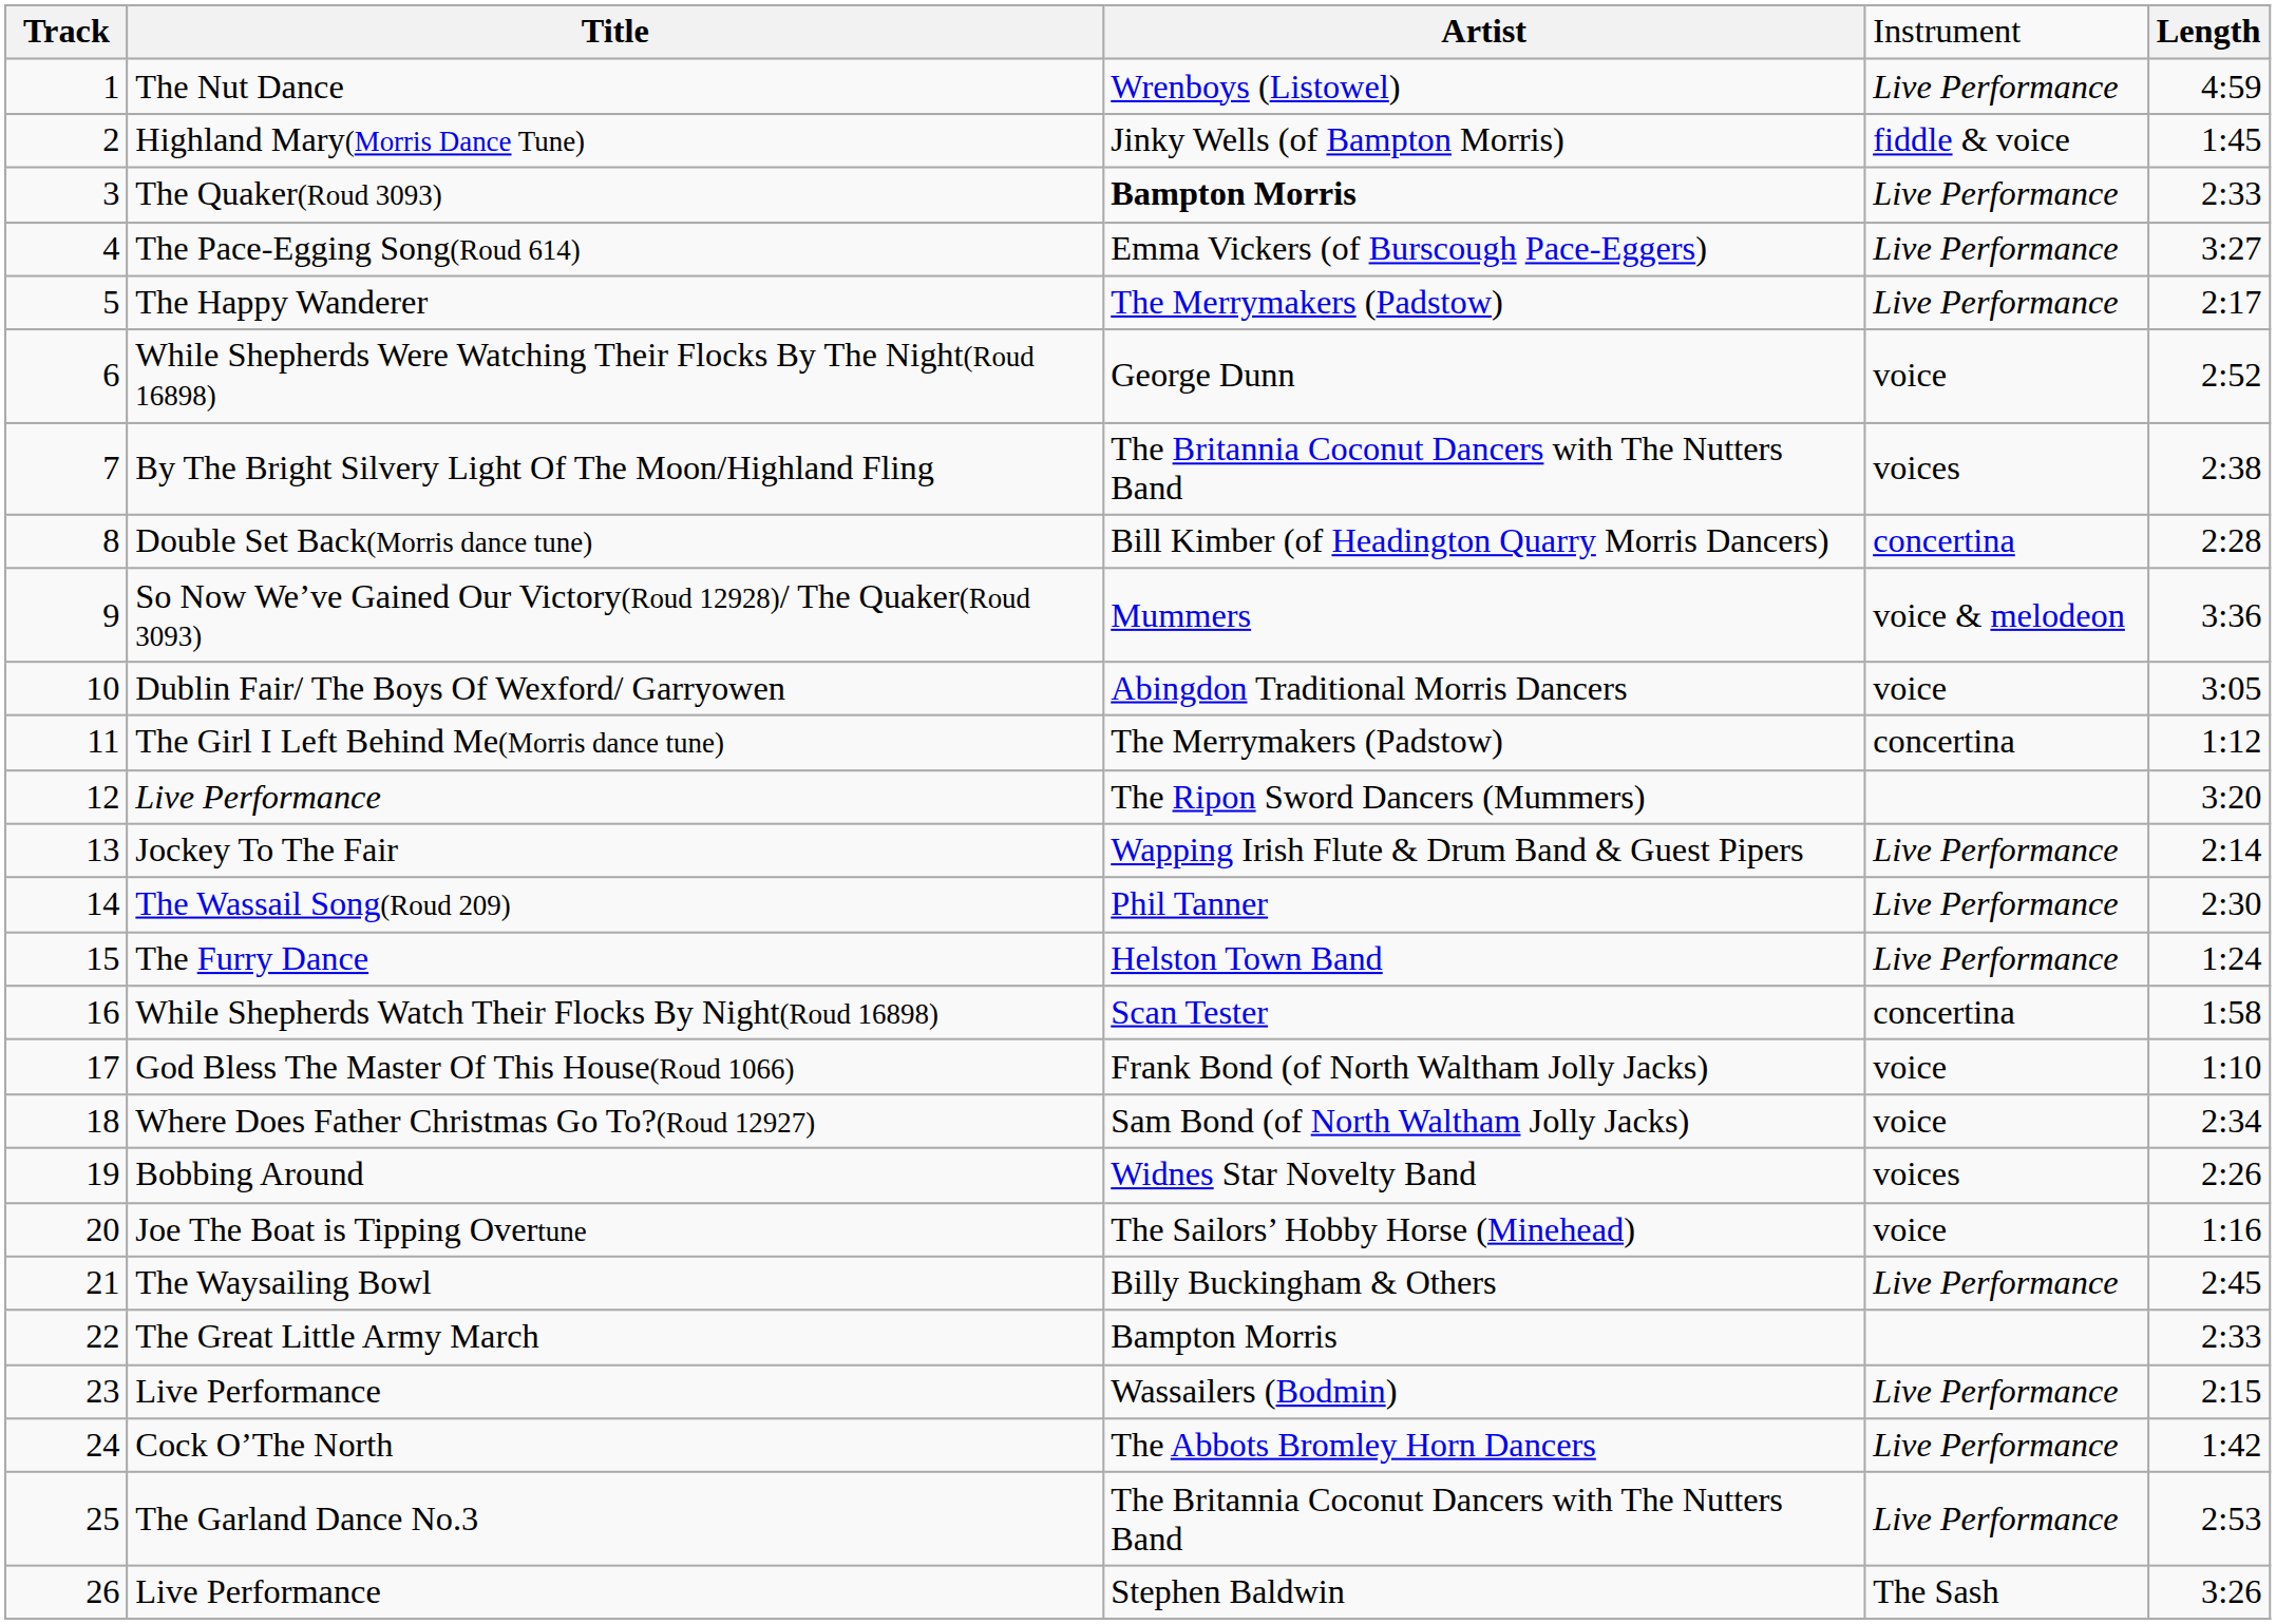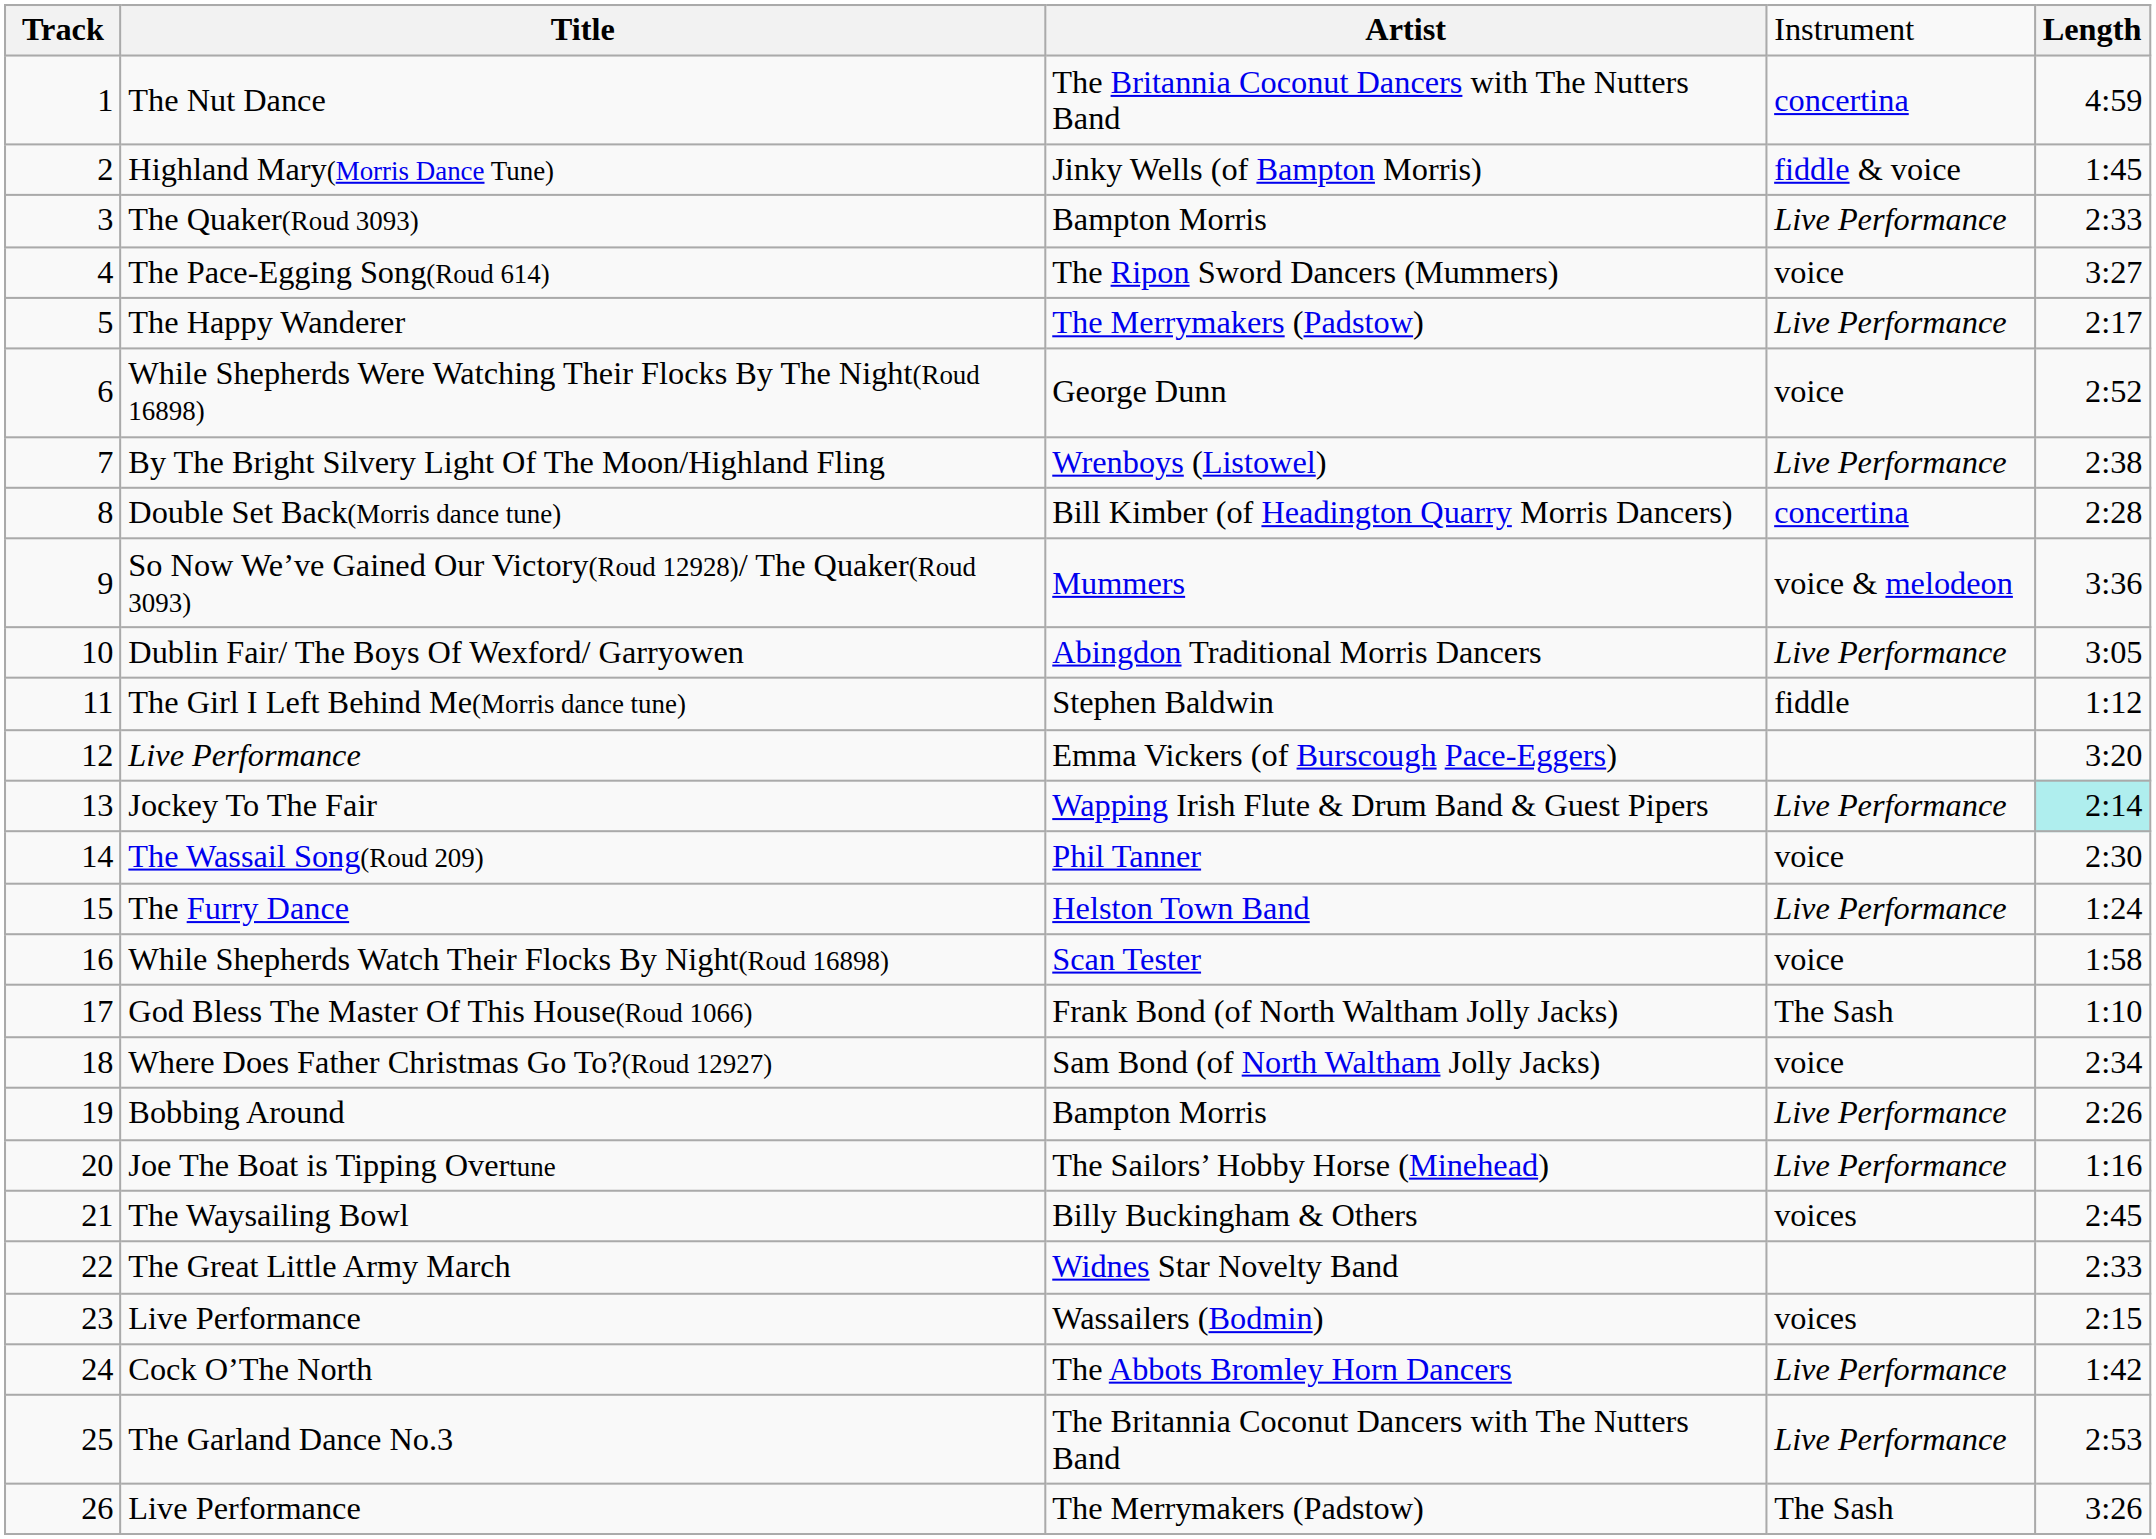The Nut Dance | column 3: Wrenboys (Listowel) -> The Britannia Coconut Dancers with The Nutters Band
The Nut Dance | column 4: Live Performance -> concertina
The Quaker(Roud 3093) | column 3: bold -> normal
The Pace-Egging Song(Roud 614) | column 3: Emma Vickers (of Burscough Pace-Eggers) -> The Ripon Sword Dancers (Mummers)
The Pace-Egging Song(Roud 614) | column 4: Live Performance -> voice
By The Bright Silvery Light Of The Moon/Highland Fling | column 3: The Britannia Coconut Dancers with The Nutters Band -> Wrenboys (Listowel)
By The Bright Silvery Light Of The Moon/Highland Fling | column 4: voices -> Live Performance
Dublin Fair/ The Boys Of Wexford/ Garryowen | column 4: voice -> Live Performance
The Girl I Left Behind Me(Morris dance tune) | column 3: The Merrymakers (Padstow) -> Stephen Baldwin
The Girl I Left Behind Me(Morris dance tune) | column 4: concertina -> fiddle
12 / Live Performance | column 3: The Ripon Sword Dancers (Mummers) -> Emma Vickers (of Burscough Pace-Eggers)
Jockey To The Fair | column 5: no background -> paleturquoise background
The Wassail Song(Roud 209) | column 4: Live Performance -> voice
While Shepherds Watch Their Flocks By Night(Roud 16898) | column 4: concertina -> voice
God Bless The Master Of This House(Roud 1066) | column 4: voice -> The Sash
Bobbing Around | column 3: Widnes Star Novelty Band -> Bampton Morris
Bobbing Around | column 4: voices -> Live Performance
Joe The Boat is Tipping Overtune | column 4: voice -> Live Performance
The Waysailing Bowl | column 4: Live Performance -> voices
The Great Little Army March | column 3: Bampton Morris -> Widnes Star Novelty Band
23 / Live Performance | column 4: Live Performance -> voices
26 / Live Performance | column 3: Stephen Baldwin -> The Merrymakers (Padstow)
